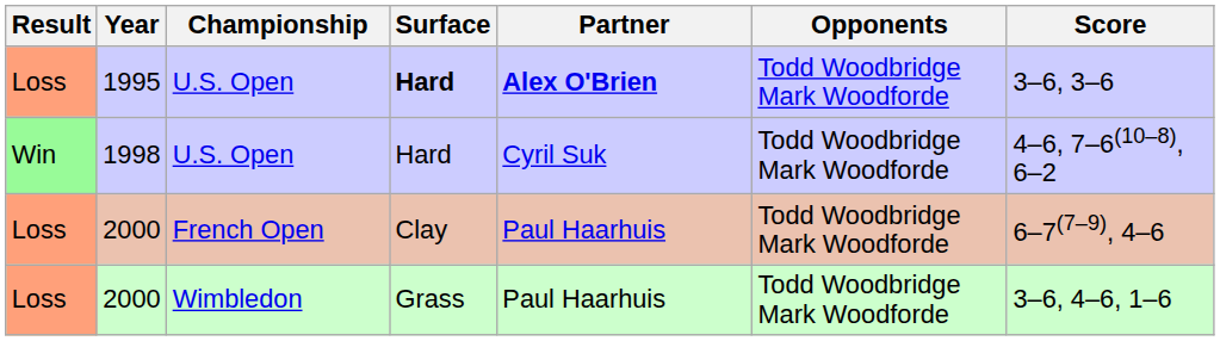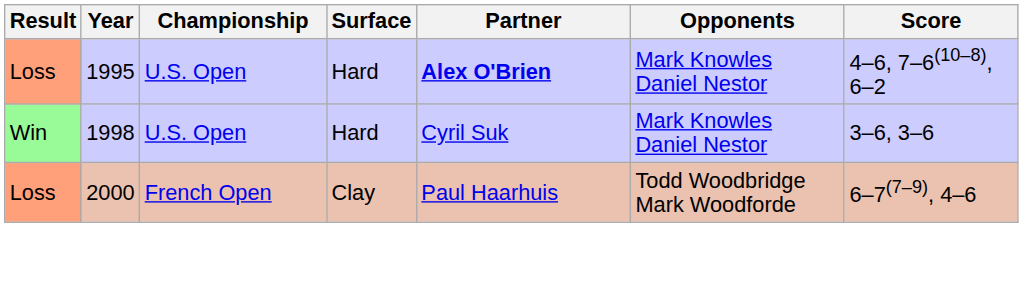1995 | Surface: bold -> normal
1995 | Opponents: Todd Woodbridge Mark Woodforde -> Mark Knowles Daniel Nestor
1995 | Score: 3–6, 3–6 -> 4–6, 7–6(10–8), 6–2
1998 | Opponents: Todd Woodbridge Mark Woodforde -> Mark Knowles Daniel Nestor
1998 | Score: 4–6, 7–6(10–8), 6–2 -> 3–6, 3–6
- row: Loss | 2000 | Wimbledon | Grass | Paul Haarhuis | Todd Woodbridge Mark Woodforde | 3–6, 4–6, 1–6
